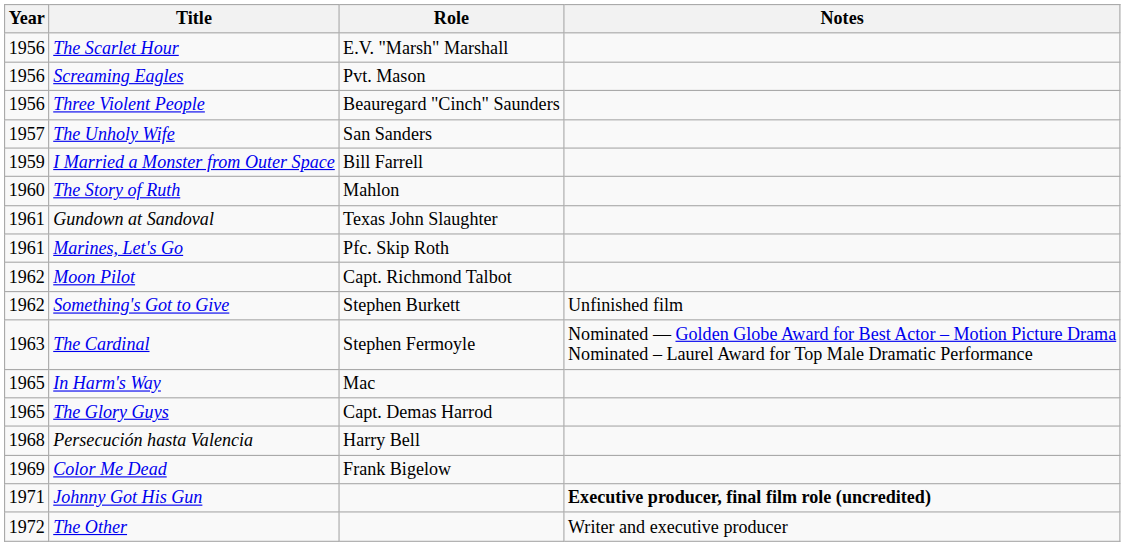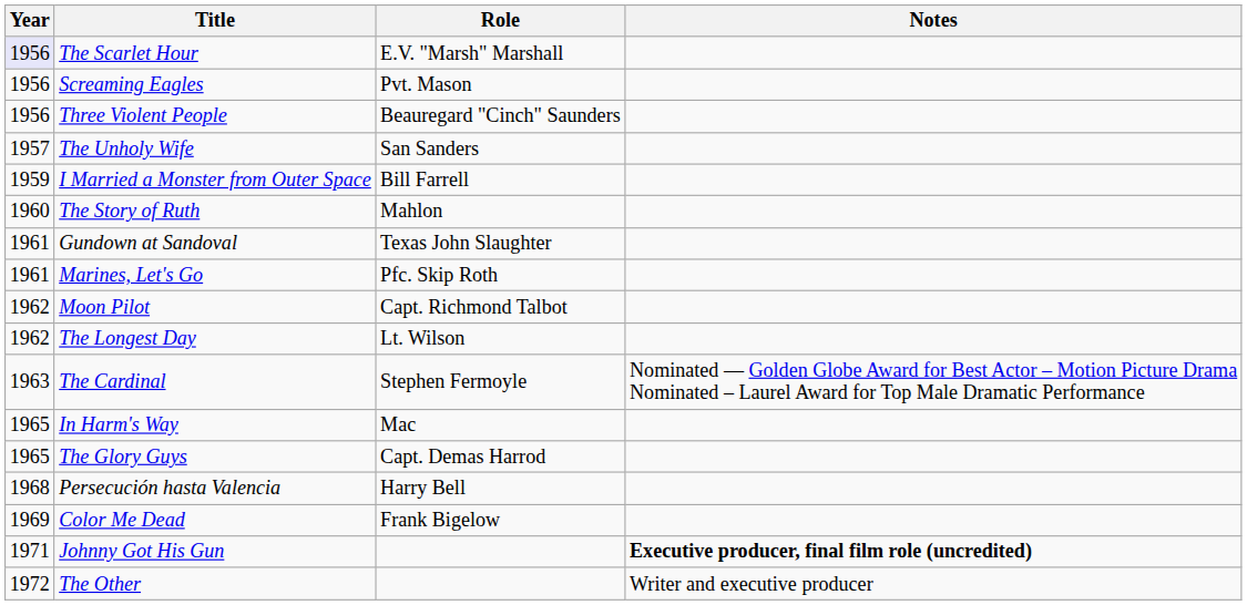The Scarlet Hour | Year: no background -> lavender background
+ row: 1962 | The Longest Day | Lt. Wilson
- row: 1962 | Something's Got to Give | Stephen Burkett | Unfinished film
